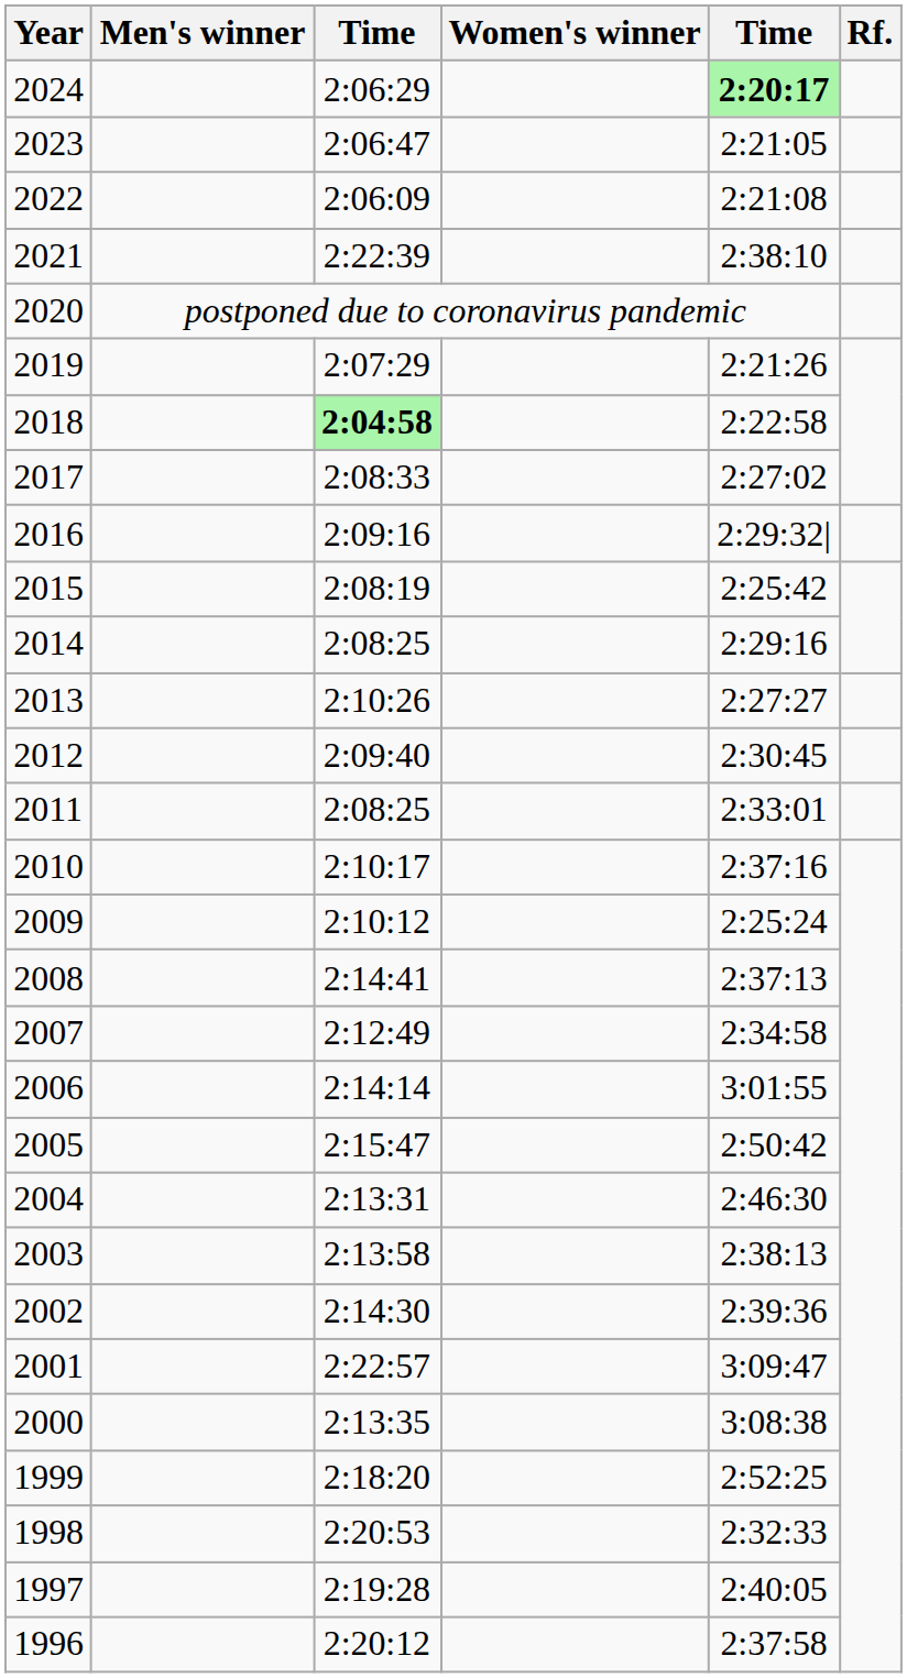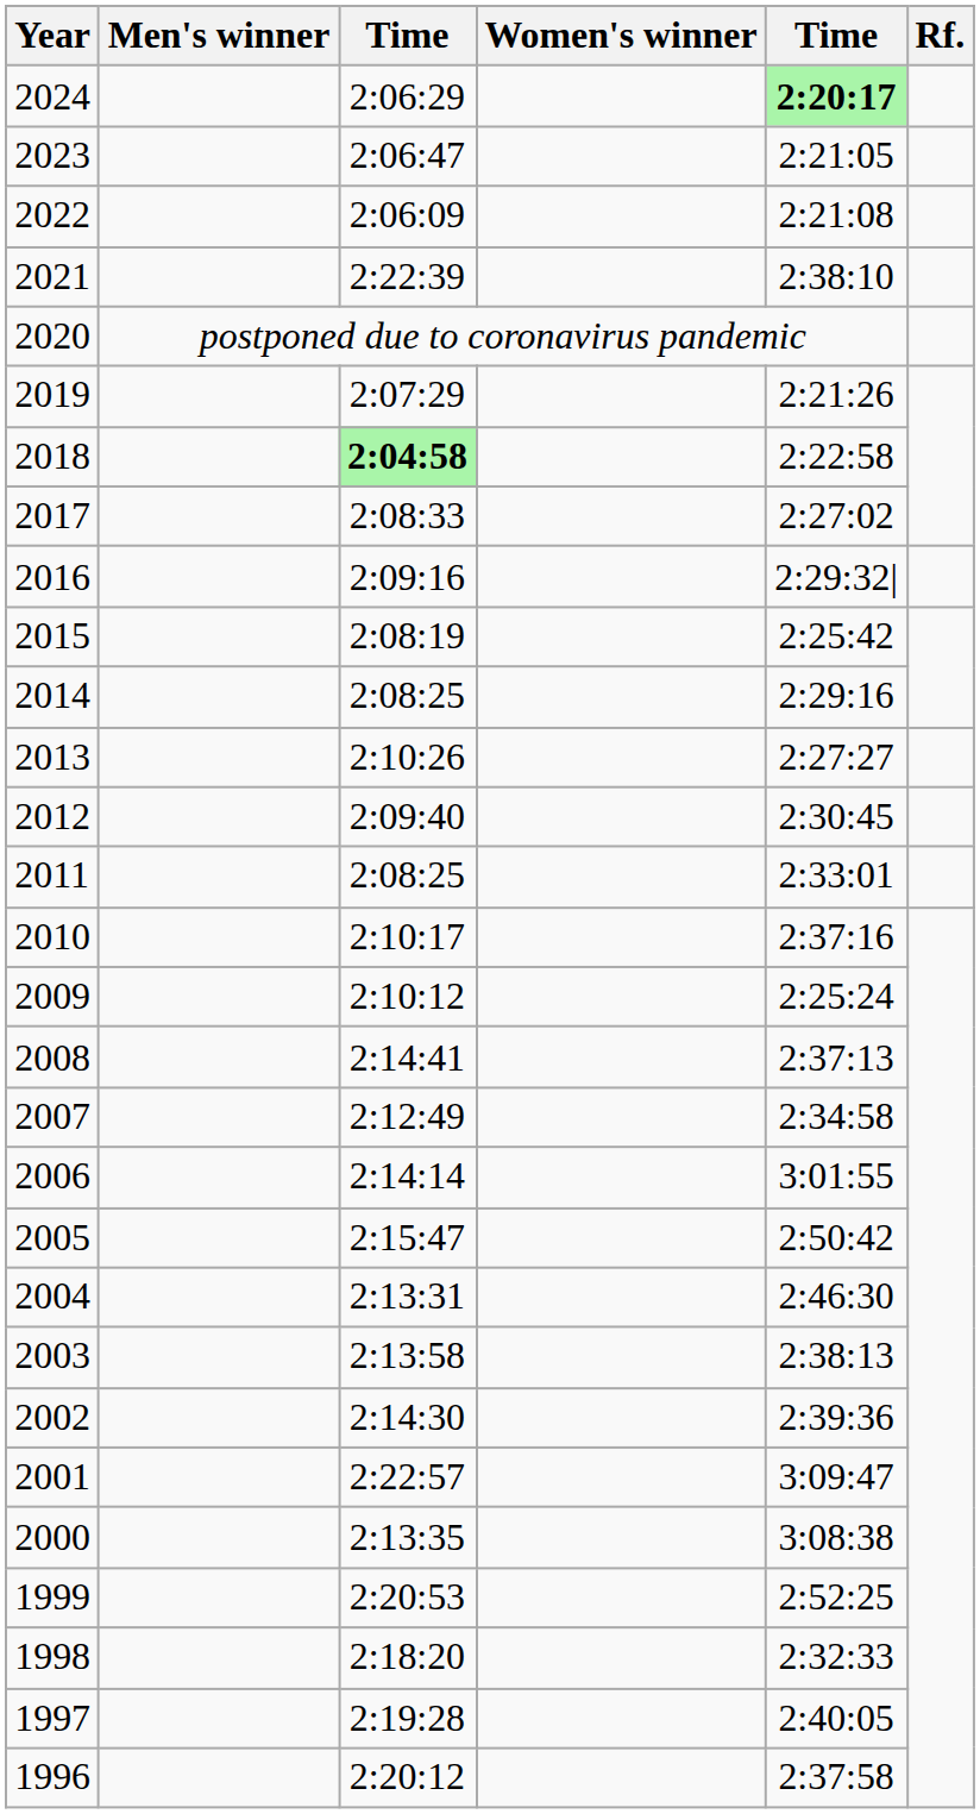1999 | column 3: 2:18:20 -> 2:20:53
1998 | column 3: 2:20:53 -> 2:18:20
